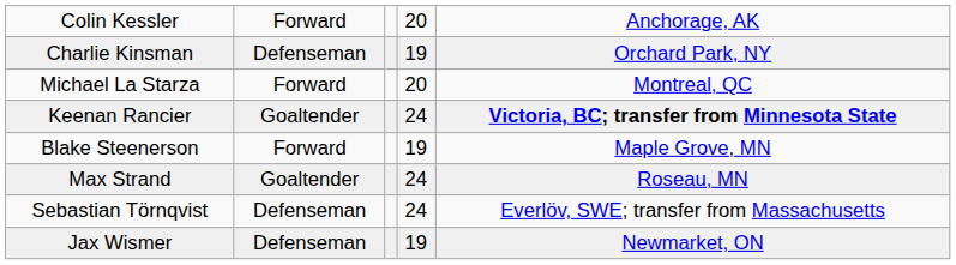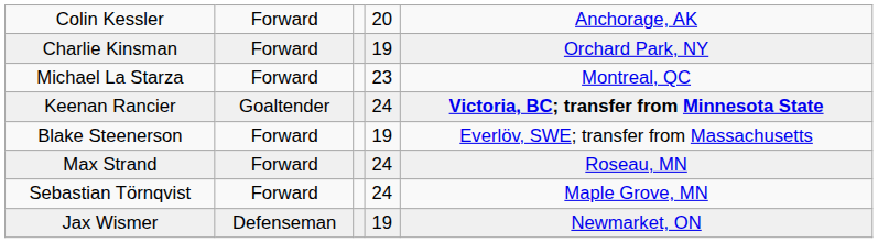Charlie Kinsman | column 2: Defenseman -> Forward
Michael La Starza | column 4: 20 -> 23
Blake Steenerson | column 5: Maple Grove, MN -> Everlöv, SWE; transfer from Massachusetts
Max Strand | column 2: Goaltender -> Forward
Sebastian Törnqvist | column 2: Defenseman -> Forward
Sebastian Törnqvist | column 5: Everlöv, SWE; transfer from Massachusetts -> Maple Grove, MN
